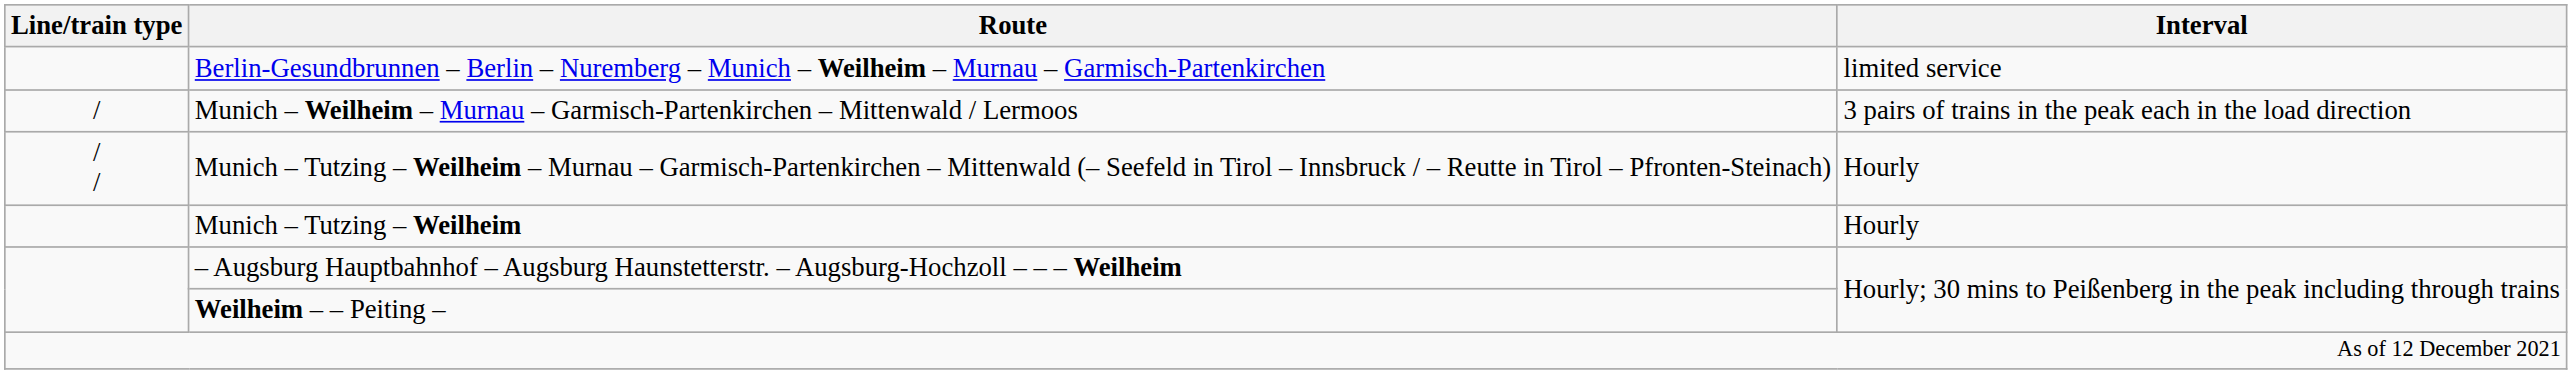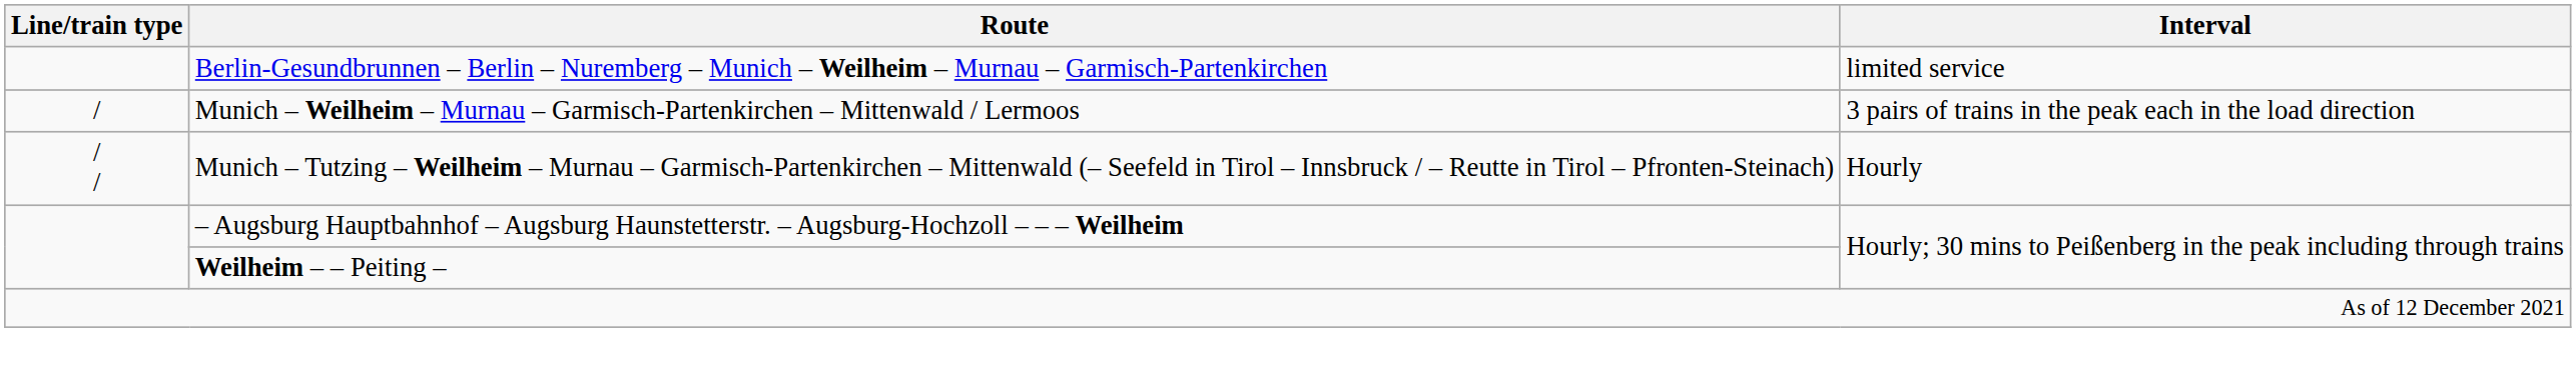- row: Munich – Tutzing – Weilheim | Hourly
